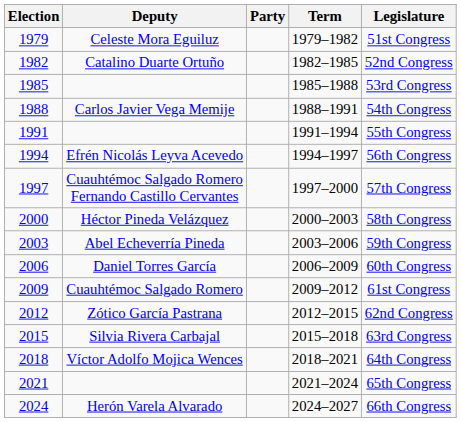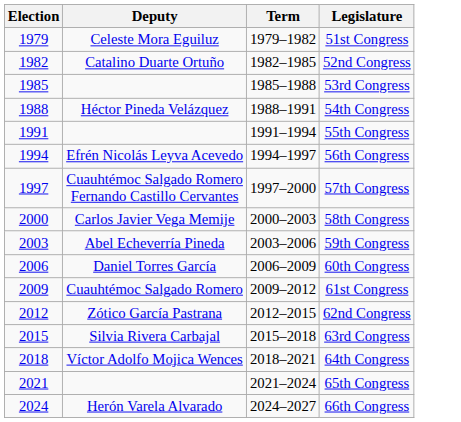- column: Party
1988 | Deputy: Carlos Javier Vega Memije -> Héctor Pineda Velázquez
2000 | Deputy: Héctor Pineda Velázquez -> Carlos Javier Vega Memije
